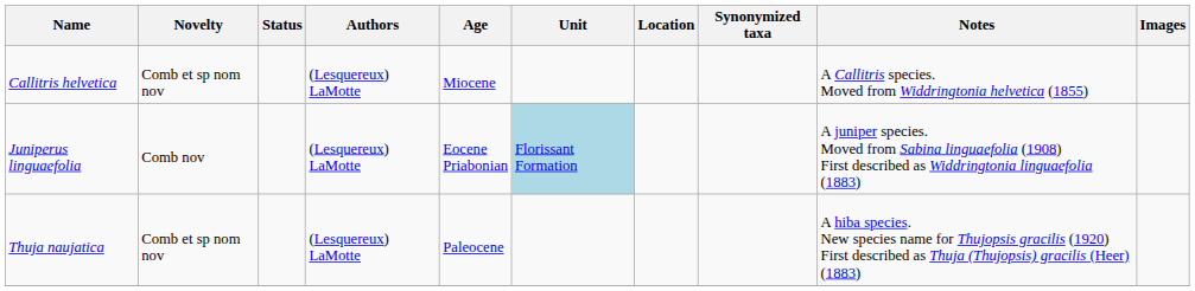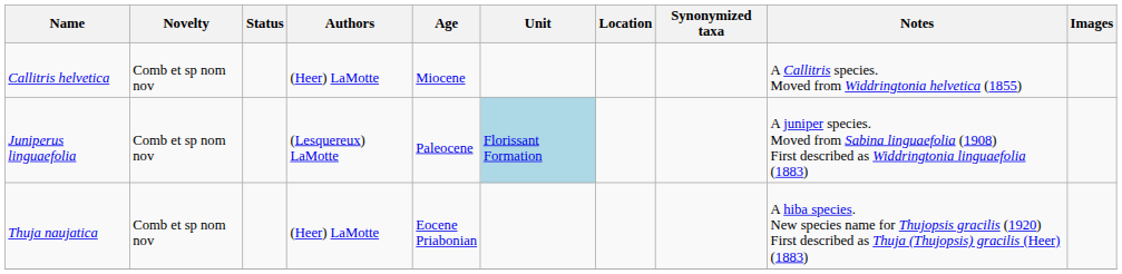Callitris helvetica | Authors: (Lesquereux) LaMotte -> (Heer) LaMotte
Juniperus linguaefolia | Novelty: Comb nov -> Comb et sp nom nov
Juniperus linguaefolia | Age: Eocene Priabonian -> Paleocene
Thuja naujatica | Authors: (Lesquereux) LaMotte -> (Heer) LaMotte
Thuja naujatica | Age: Paleocene -> Eocene Priabonian
